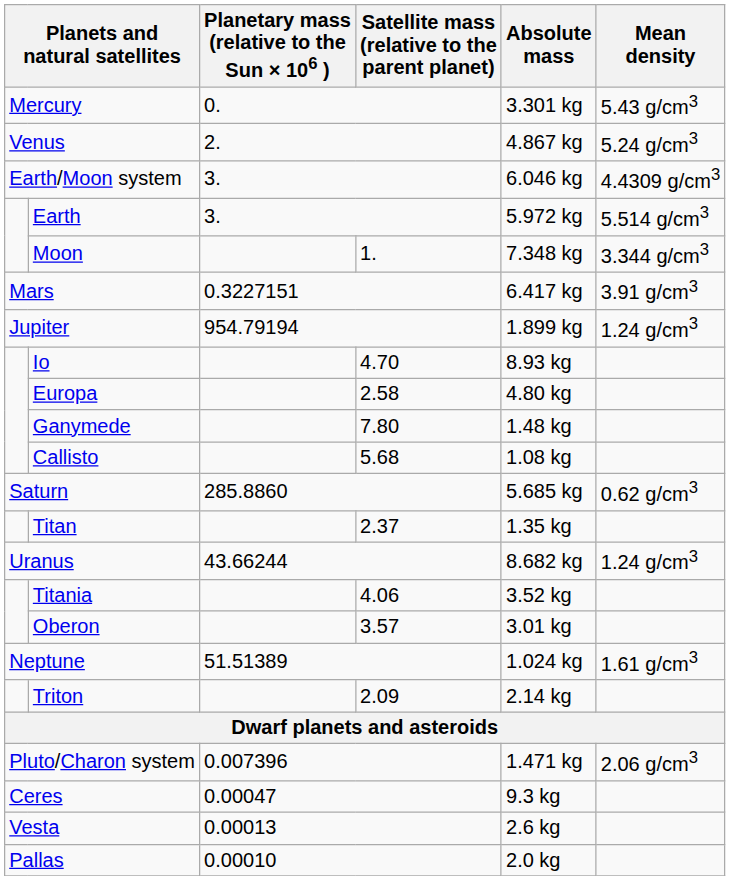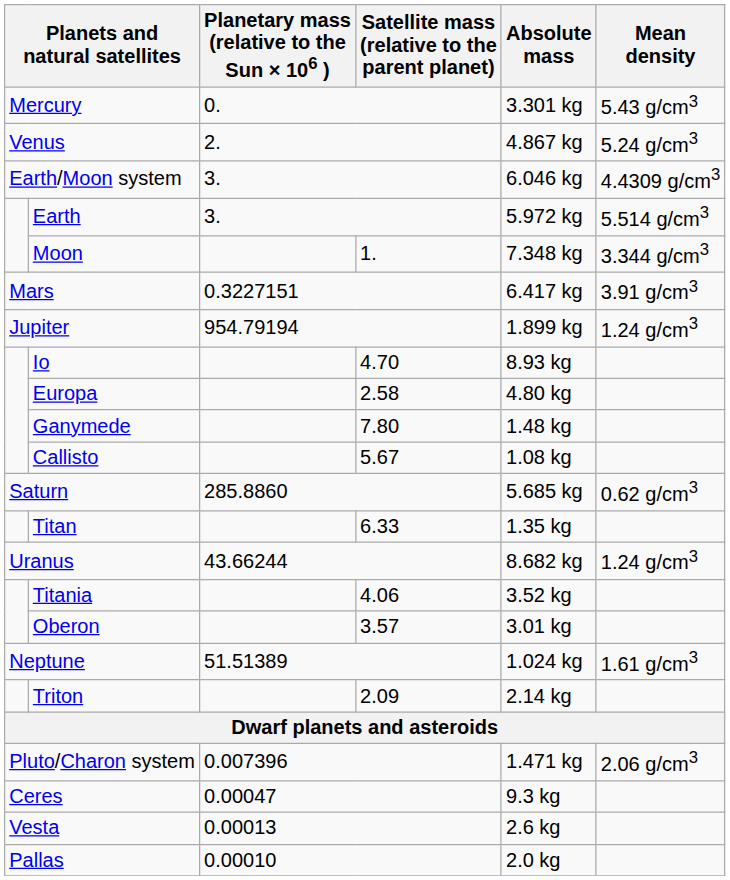Callisto | Satellite mass (relative to the parent planet): 5.68 -> 5.67
Titan | Satellite mass (relative to the parent planet): 2.37 -> 6.33
